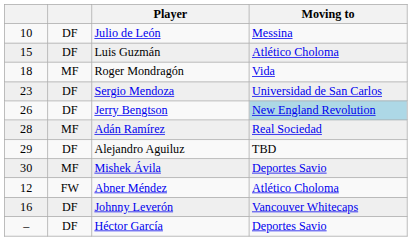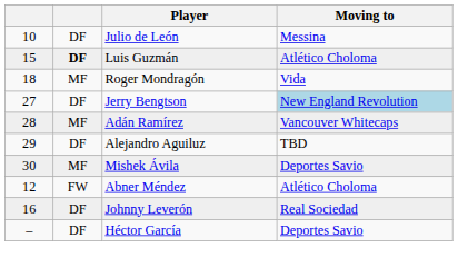Luis Guzmán | column 2: normal -> bold
- row: 23 | DF | Sergio Mendoza | Universidad de San Carlos
Jerry Bengtson | column 1: 26 -> 27
Adán Ramírez | Moving to: Real Sociedad -> Vancouver Whitecaps
Johnny Leverón | Moving to: Vancouver Whitecaps -> Real Sociedad
